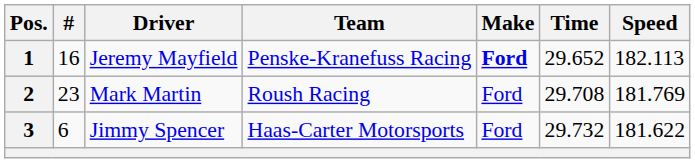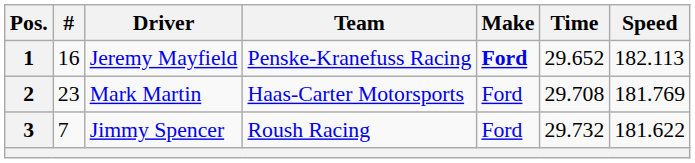2 | Team: Roush Racing -> Haas-Carter Motorsports
3 | #: 6 -> 7
3 | Team: Haas-Carter Motorsports -> Roush Racing
